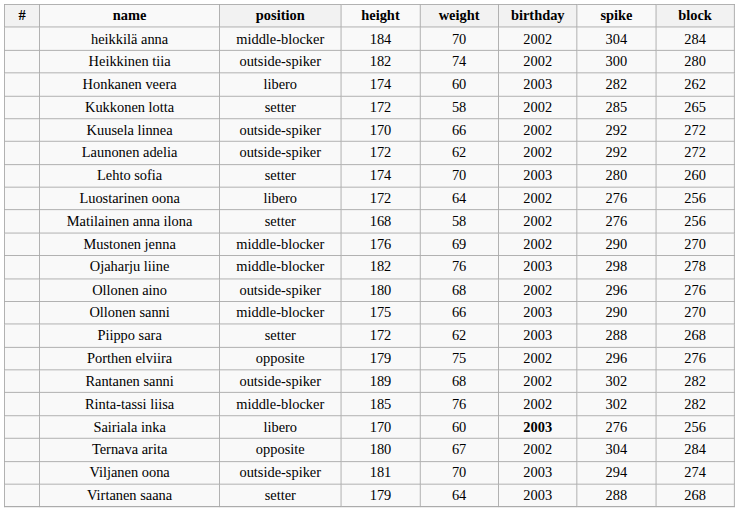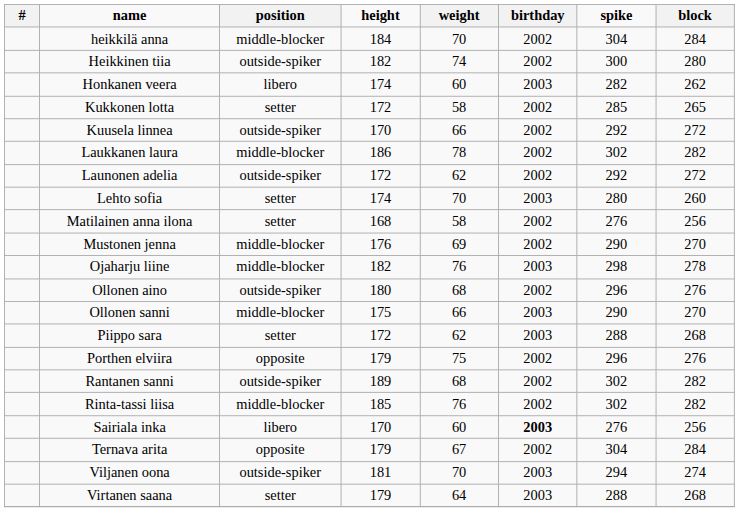+ row: Laukkanen laura | middle-blocker | 186 | 78 | 2002 | 302 | 282
- row: Luostarinen oona | libero | 172 | 64 | 2002 | 276 | 256
Ternava arita | height: 180 -> 179
